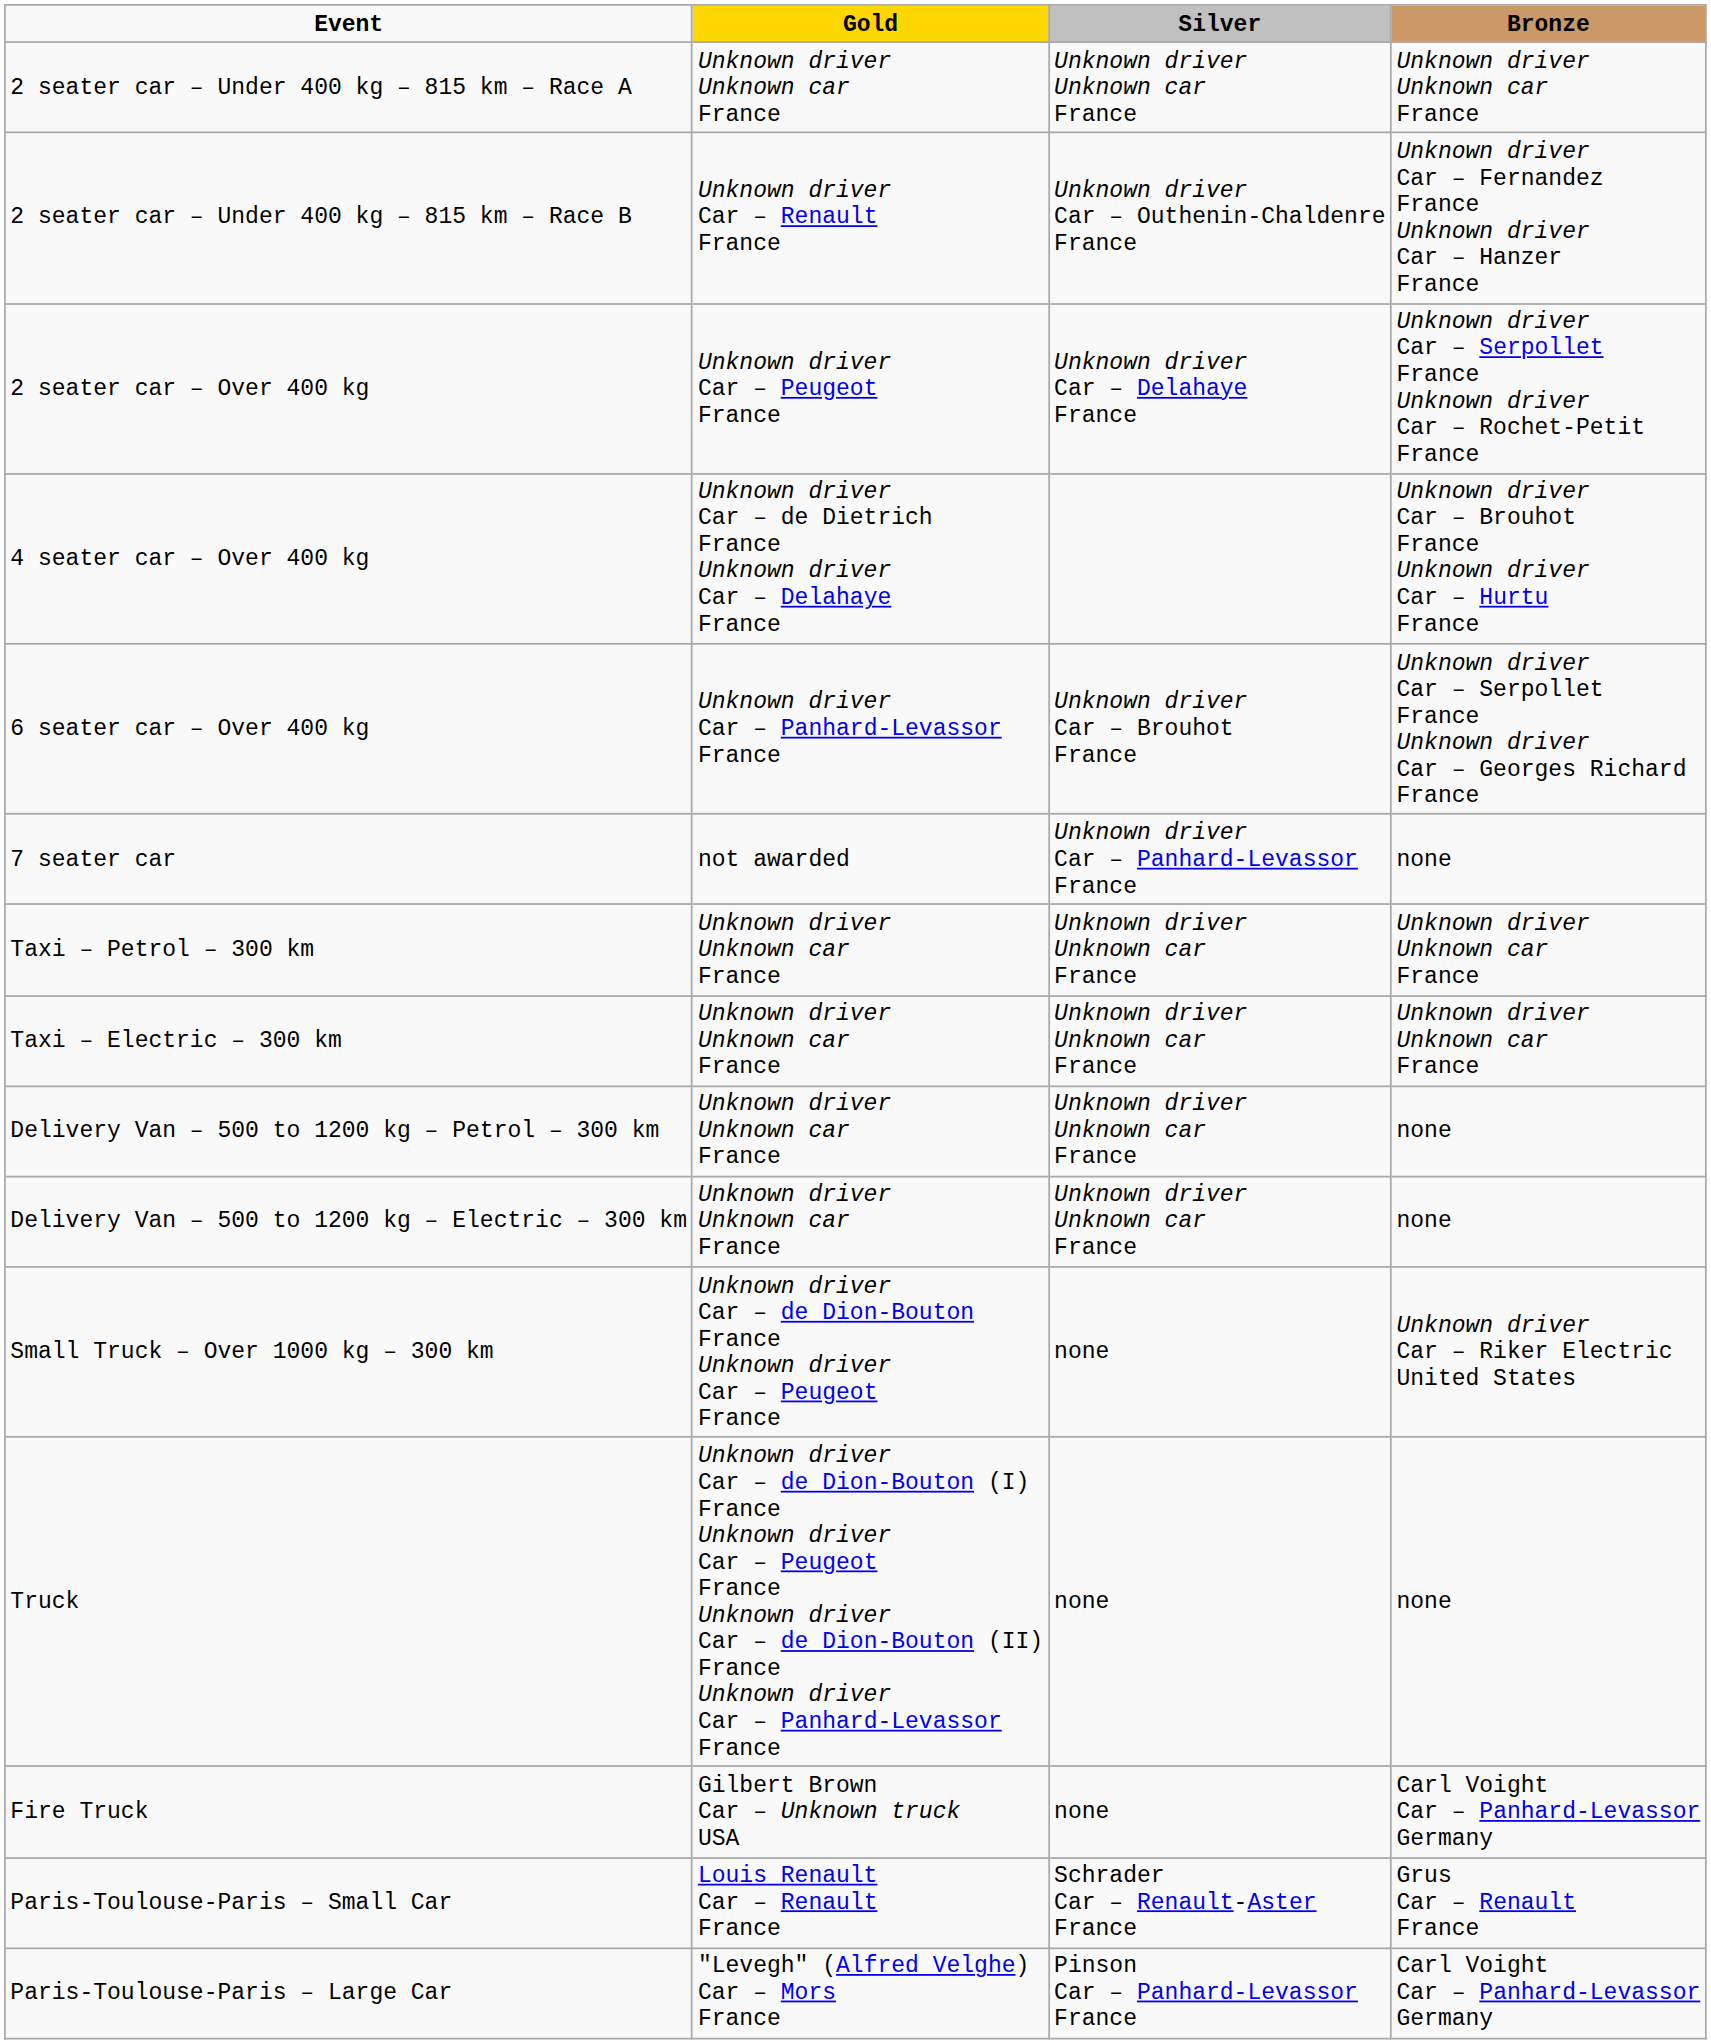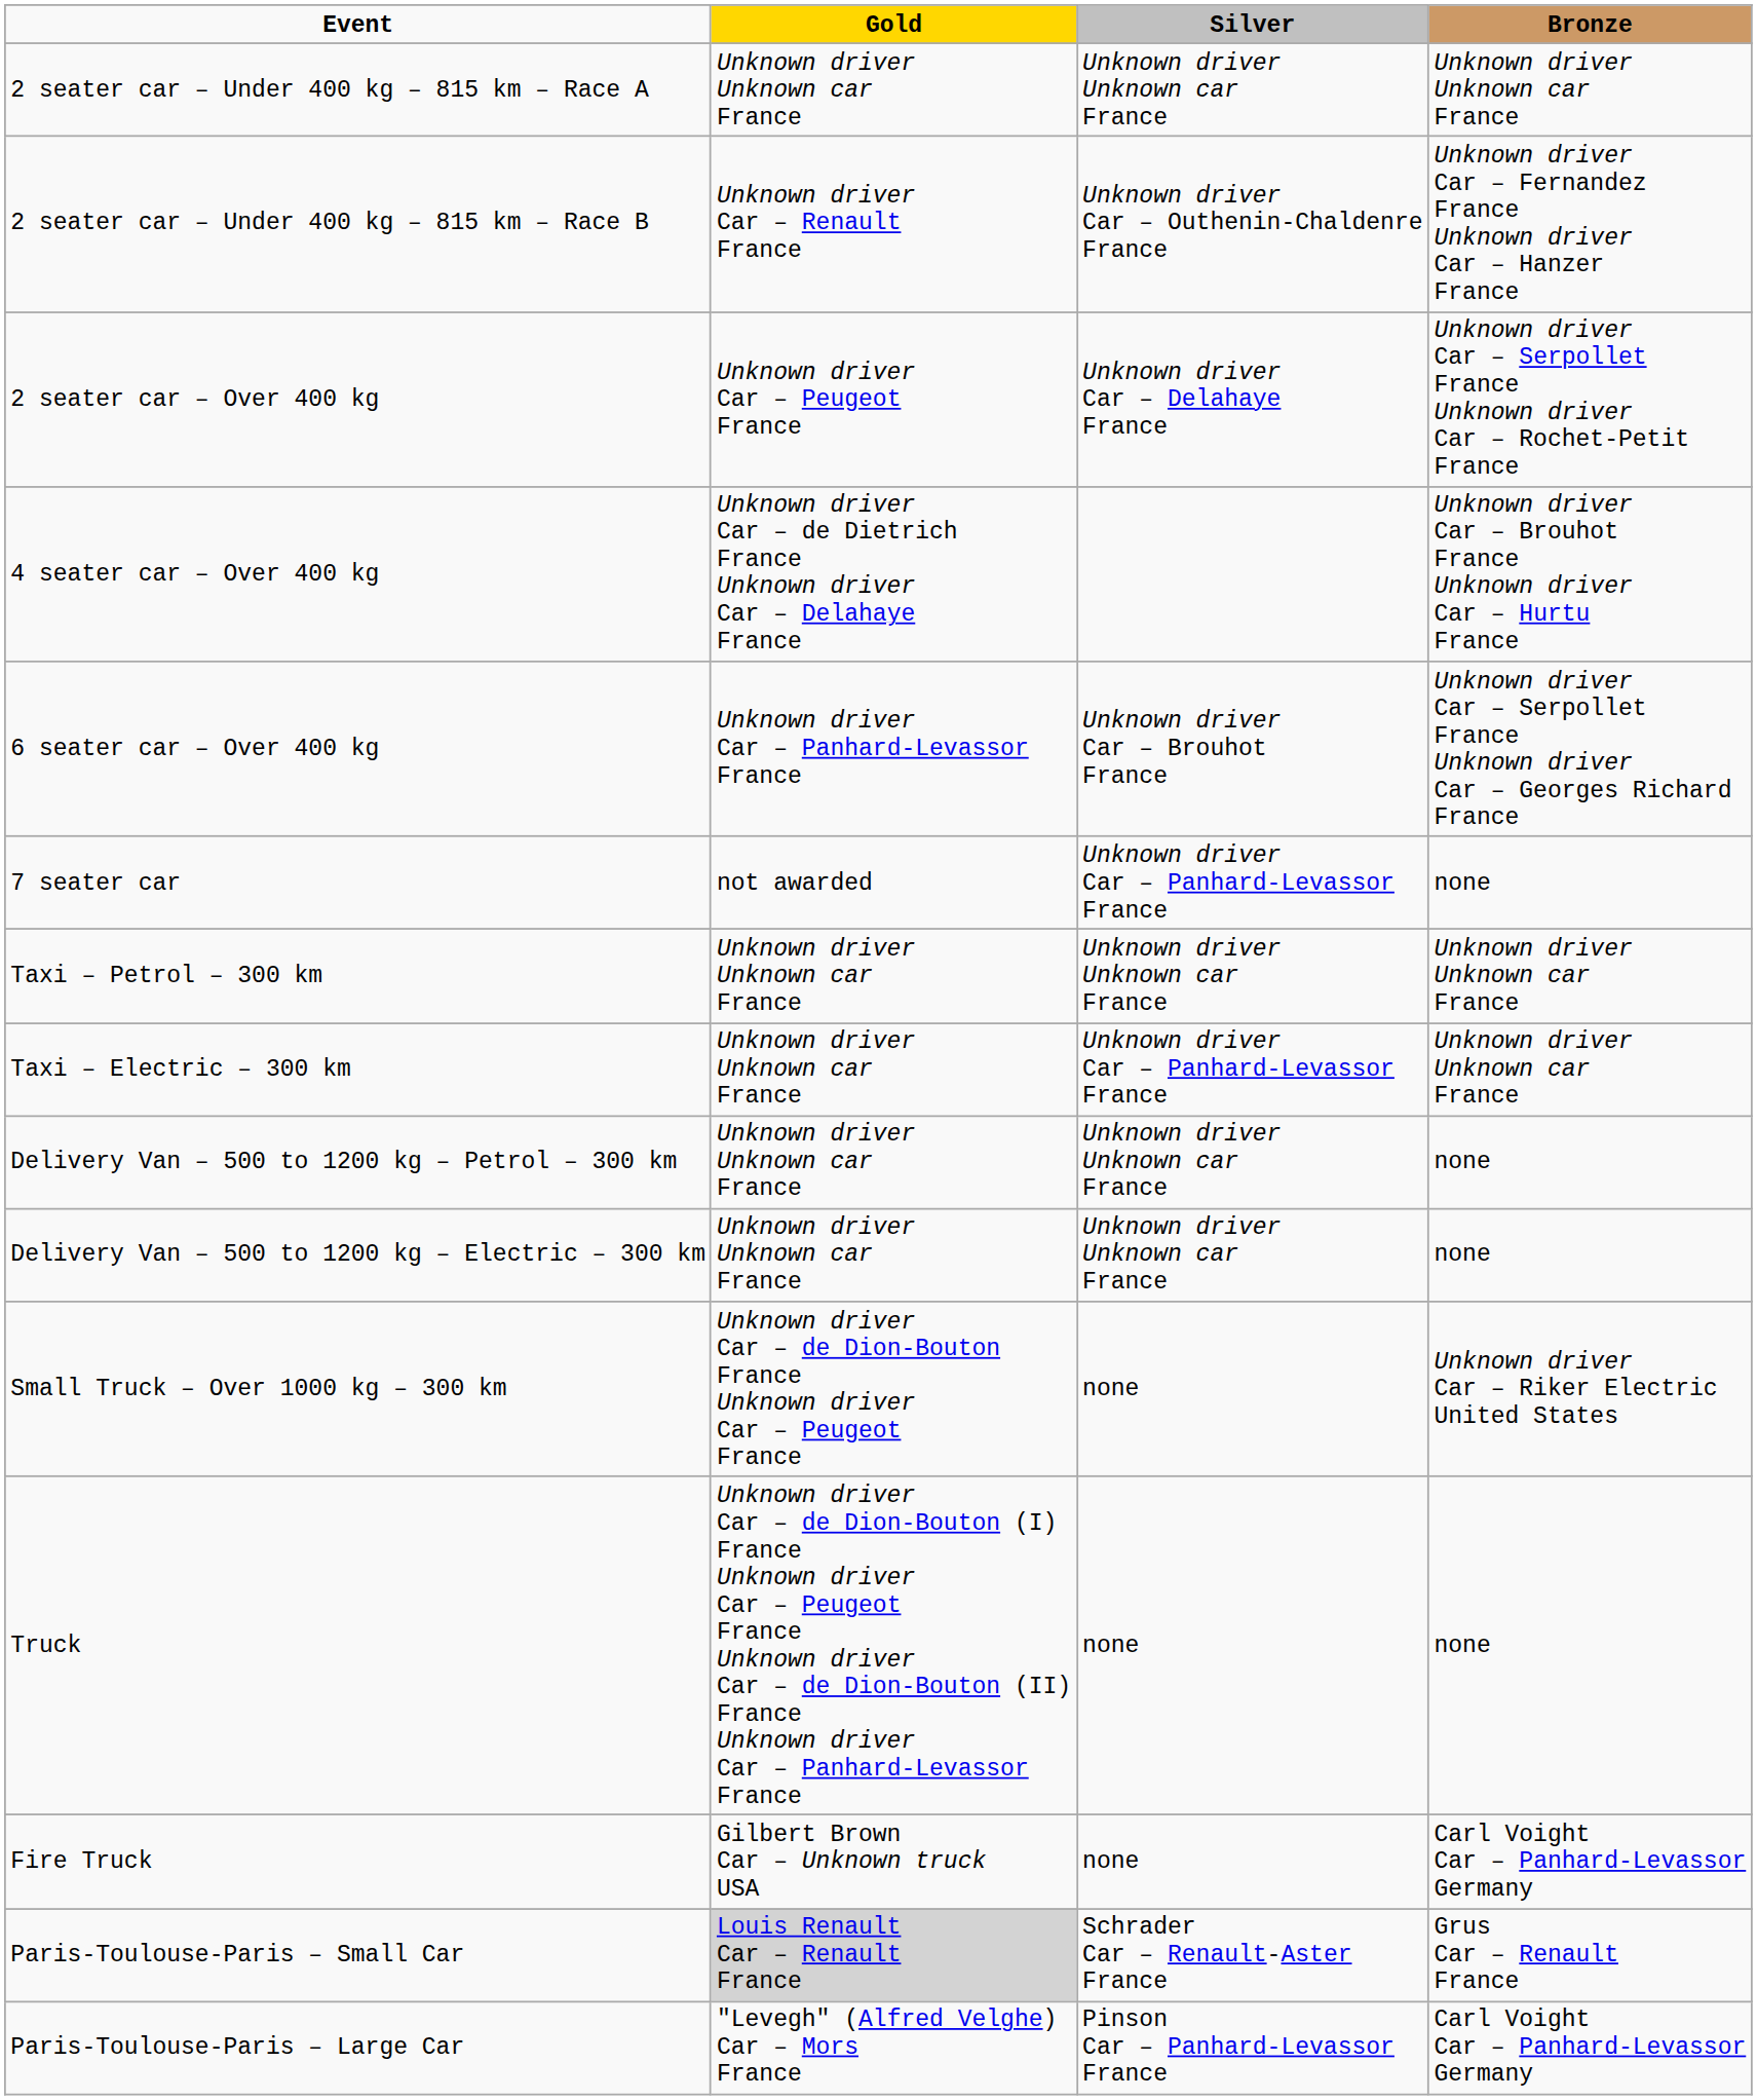Taxi – Electric – 300 km | Silver: Unknown driver Unknown car France -> Unknown driver Car – Panhard-Levassor France
Paris-Toulouse-Paris – Small Car | Gold: no background -> lightgrey background
